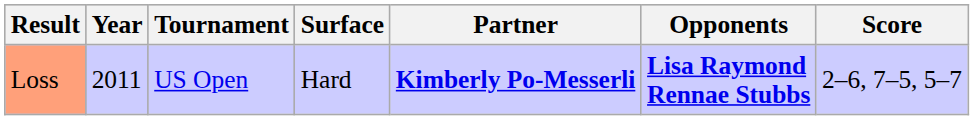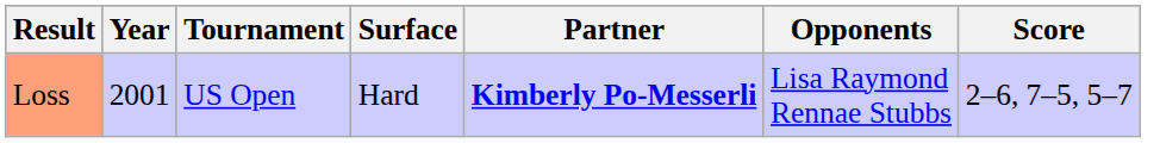Loss | Year: 2011 -> 2001
Loss | Opponents: bold -> normal
